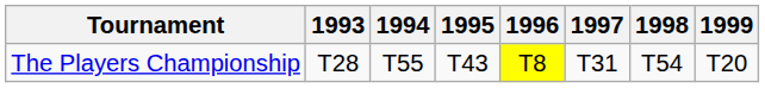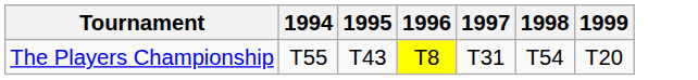- column: 1993 | T28
